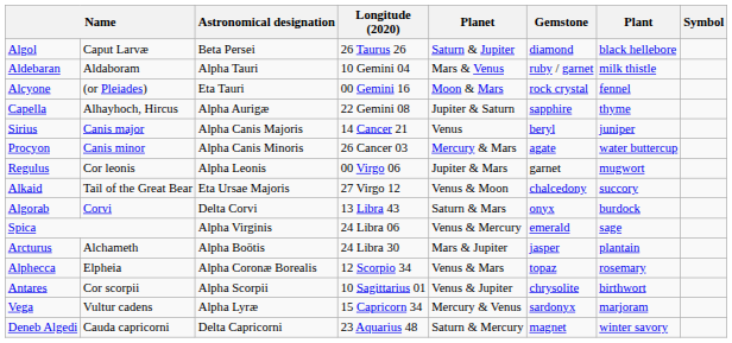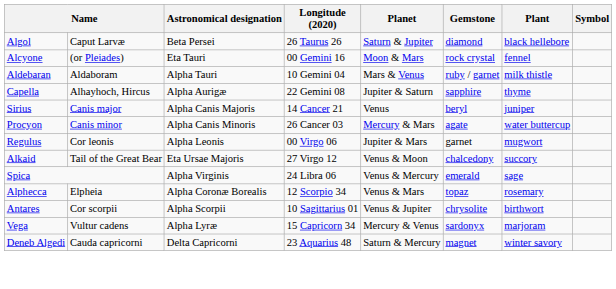rows swapped: Alcyone <-> Aldebaran
- row: Algorab | Corvi | Delta Corvi | 13 Libra 43 | Saturn & Mars | onyx | burdock
- row: Arcturus | Alchameth | Alpha Boötis | 24 Libra 30 | Mars & Jupiter | jasper | plantain
